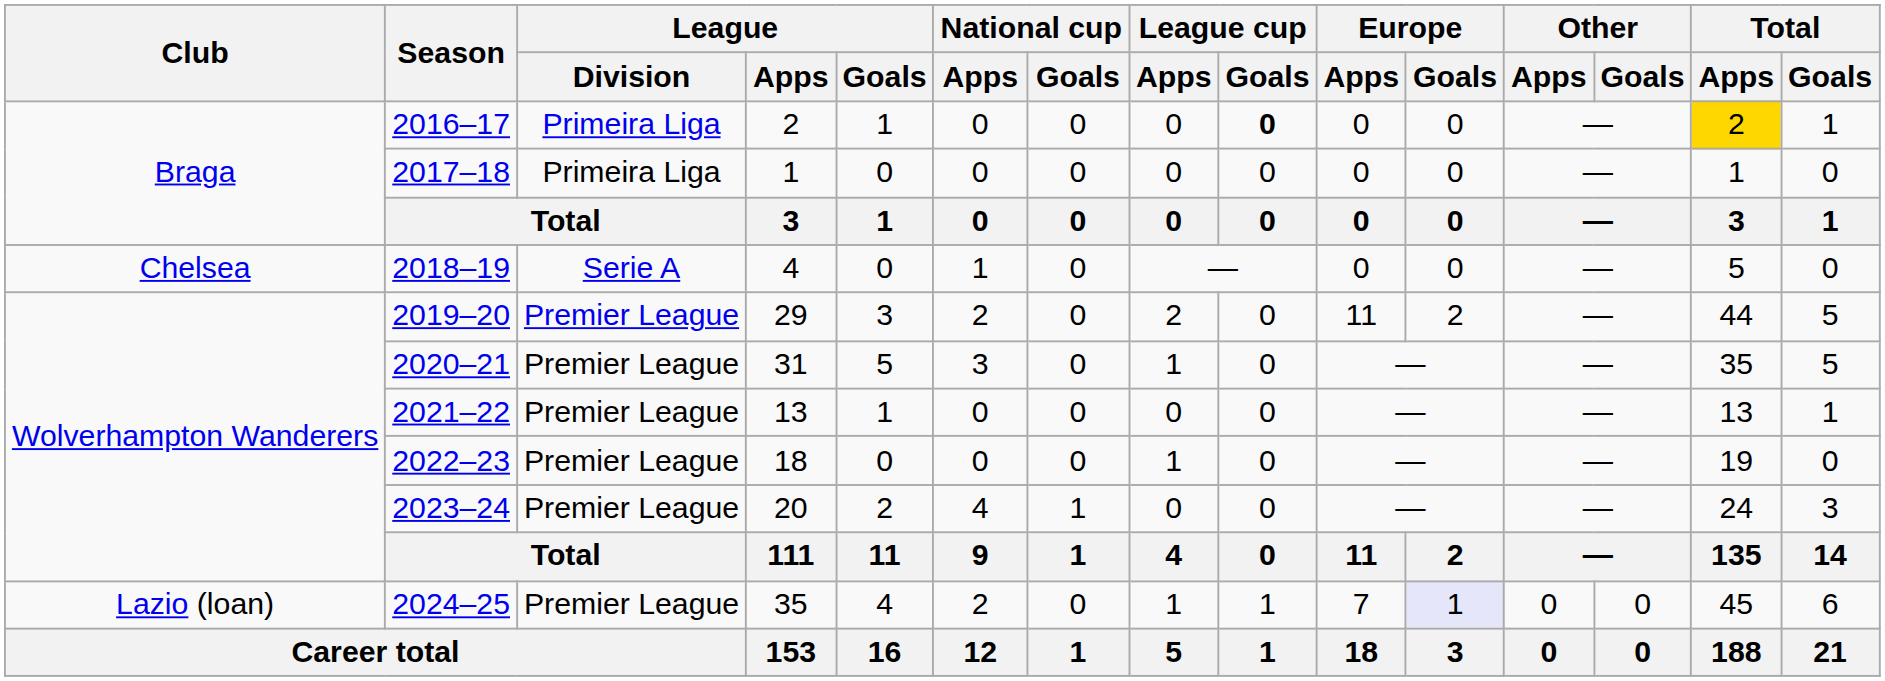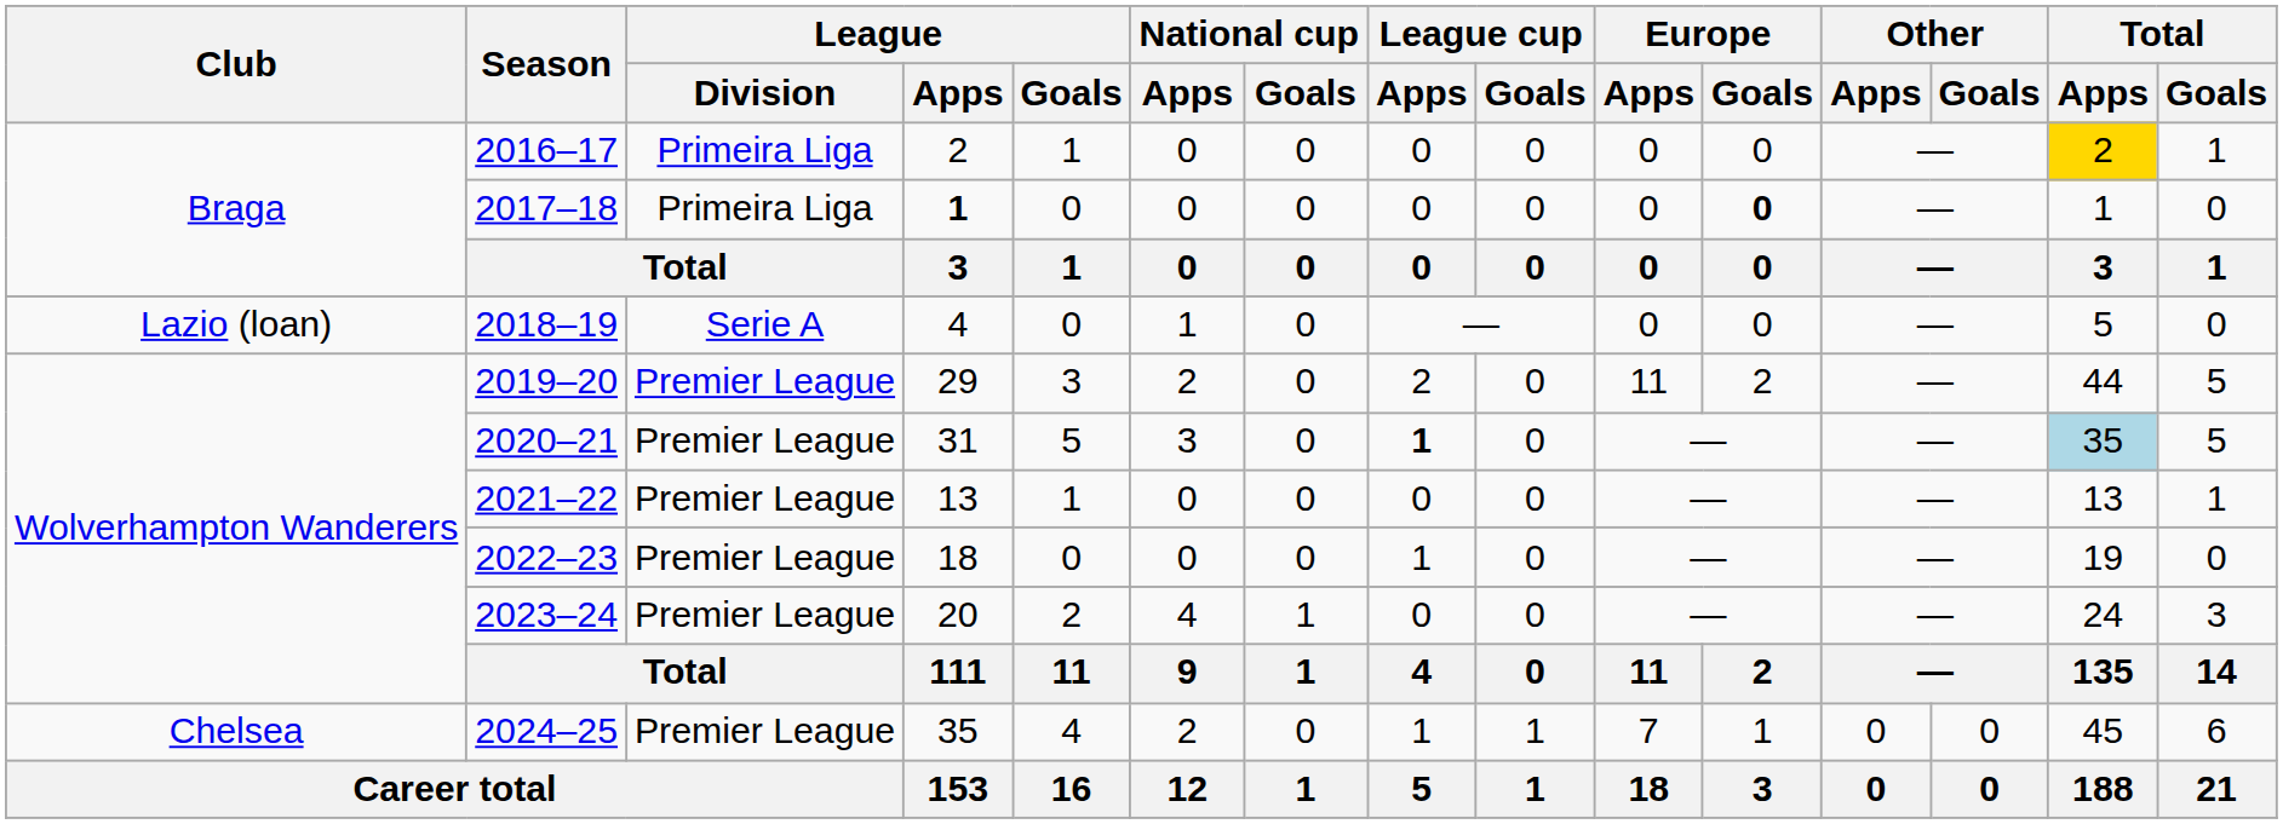2016–17 | League cup / Goals: bold -> normal
2017–18 | League / Apps: normal -> bold
2017–18 | Europe / Goals: normal -> bold
2018–19 | Club: Chelsea -> Lazio (loan)
2020–21 | League cup / Apps: normal -> bold
2020–21 | Total / Apps: no background -> lightblue background
2024–25 | Club: Lazio (loan) -> Chelsea
2024–25 | Europe / Goals: lavender background -> no background
